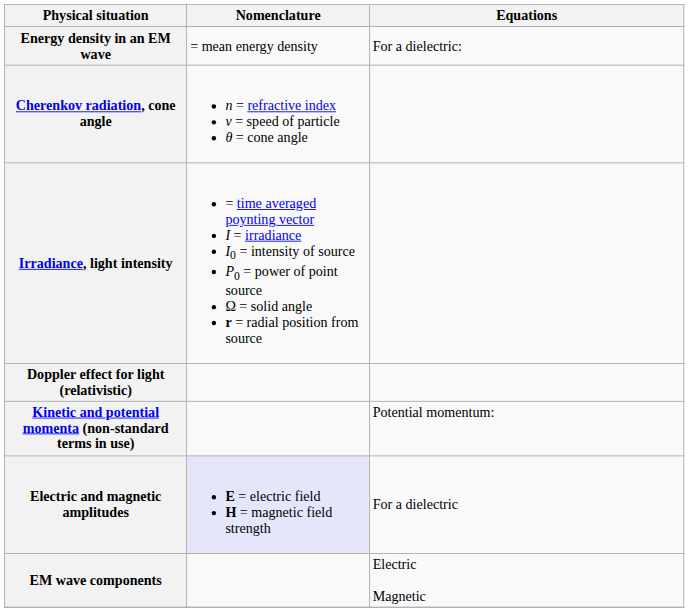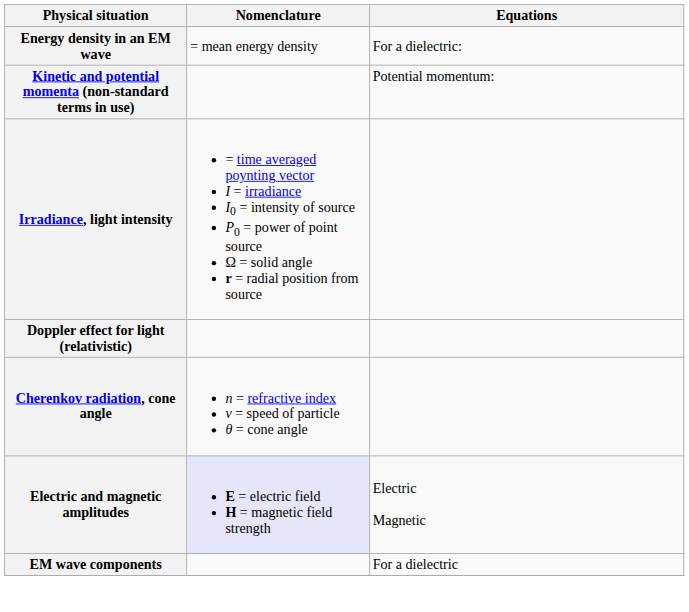rows swapped: Kinetic and potential momenta (non-standard terms in use) <-> Cherenkov radiation, cone angle
Electric and magnetic amplitudes | Equations: For a dielectric -> Electric Magnetic
EM wave components | Equations: Electric Magnetic -> For a dielectric
